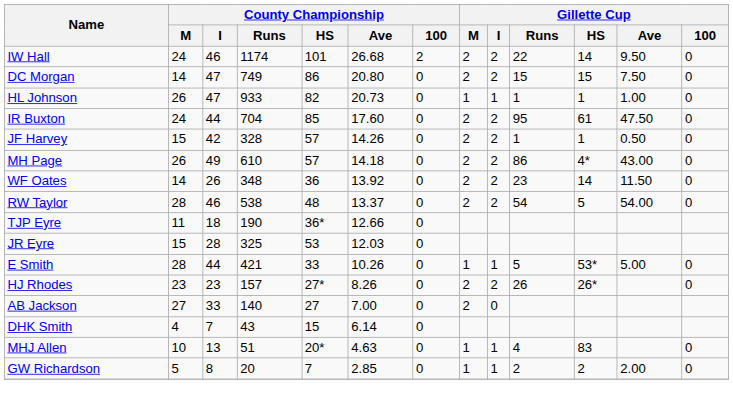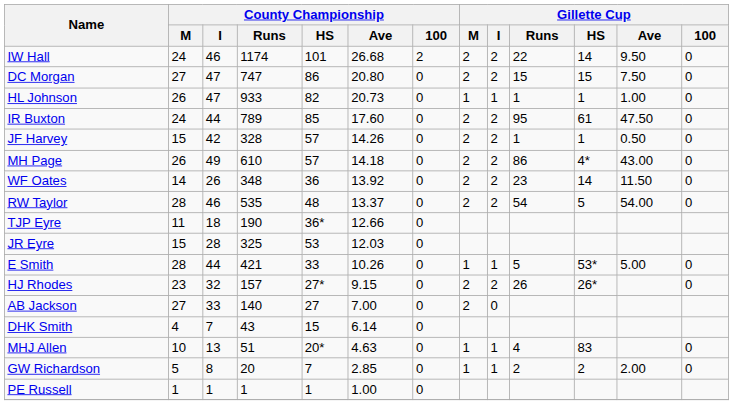DC Morgan | County Championship / M: 14 -> 27
DC Morgan | County Championship / Runs: 749 -> 747
IR Buxton | County Championship / Runs: 704 -> 789
RW Taylor | County Championship / Runs: 538 -> 535
HJ Rhodes | County Championship / I: 23 -> 32
HJ Rhodes | County Championship / Ave: 8.26 -> 9.15
+ row: PE Russell | 1 | 1 | 1 | 1 | 1.00 | 0
